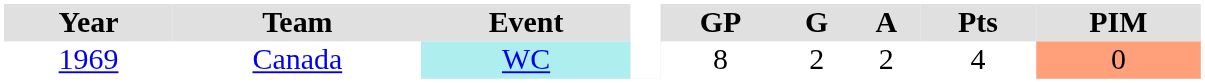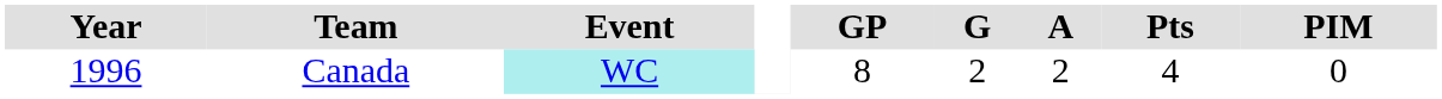Canada | Year: 1969 -> 1996
Canada | PIM: lightsalmon background -> no background
